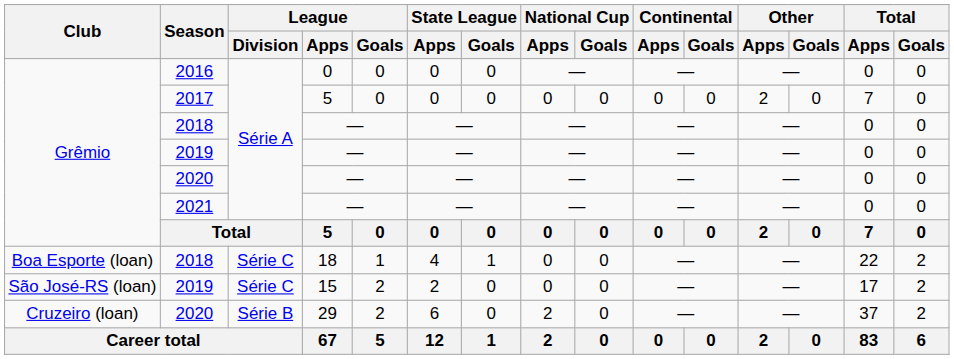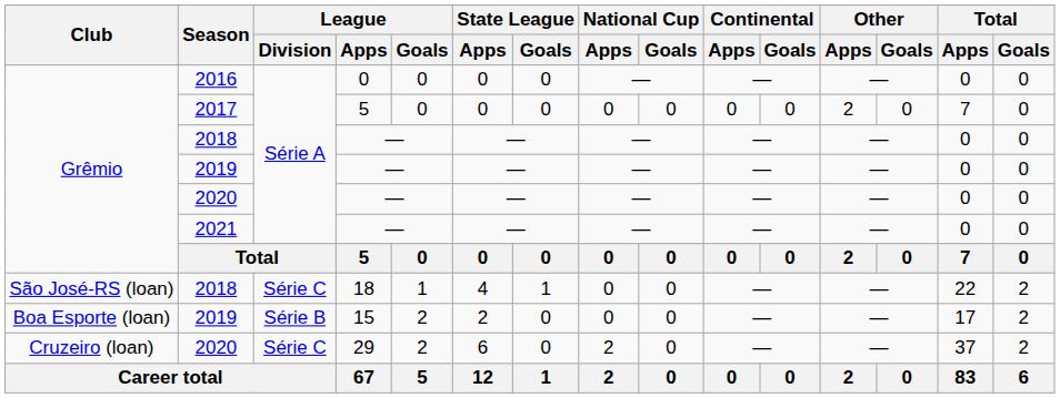2018 / 18 | Club: Boa Esporte (loan) -> São José-RS (loan)
2019 / 15 | Club: São José-RS (loan) -> Boa Esporte (loan)
2019 / 15 | League / Division: Série C -> Série B
2020 / 29 | League / Division: Série B -> Série C
